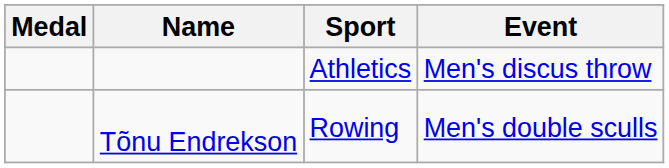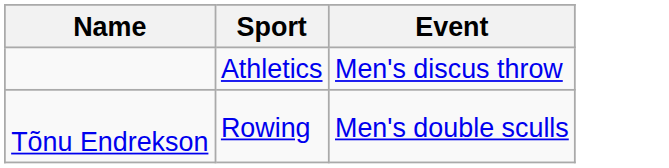- column: Medal
